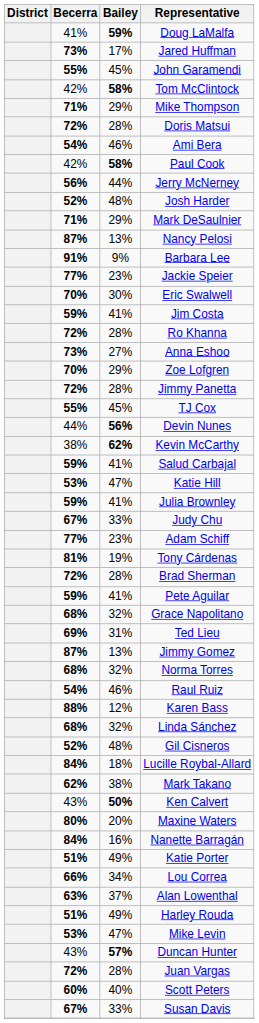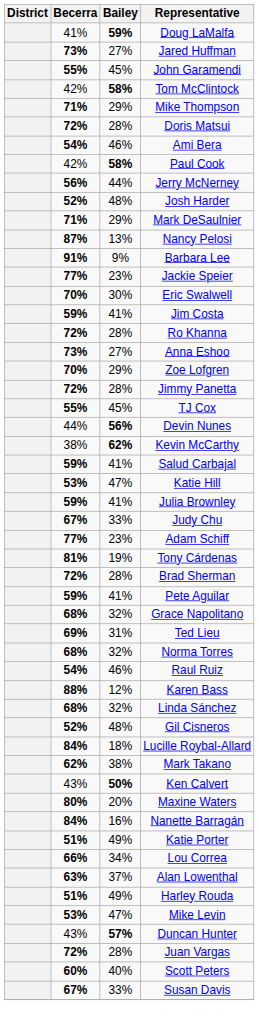Jared Huffman | Bailey: 17% -> 27%
- row: 87% | 13% | Jimmy Gomez
